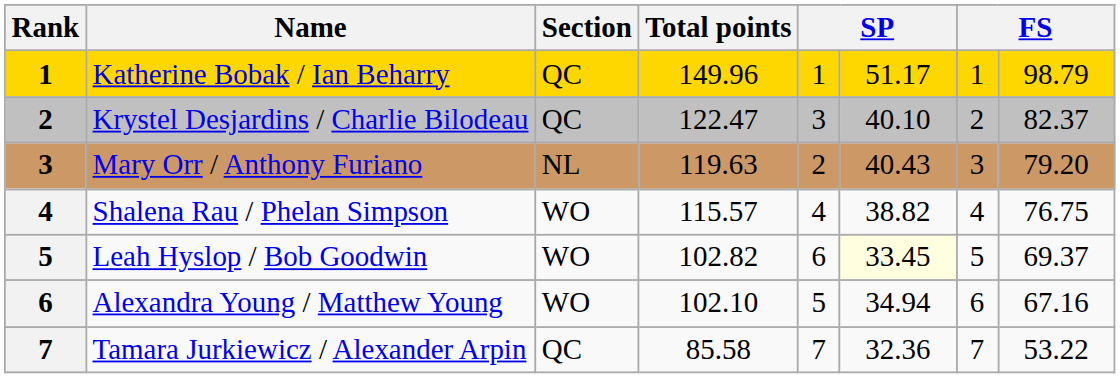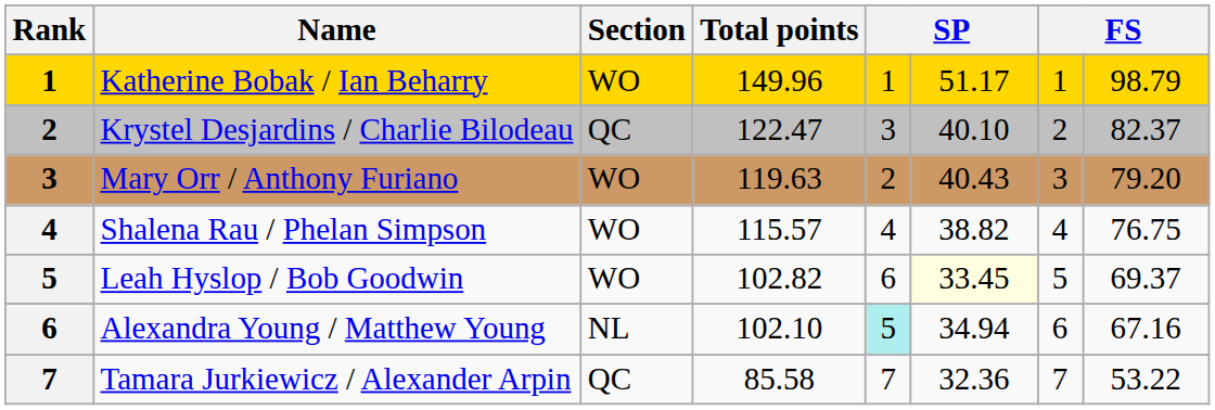Katherine Bobak / Ian Beharry | Section: QC -> WO
Mary Orr / Anthony Furiano | Section: NL -> WO
Alexandra Young / Matthew Young | Section: WO -> NL
Alexandra Young / Matthew Young | column 5: no background -> paleturquoise background
